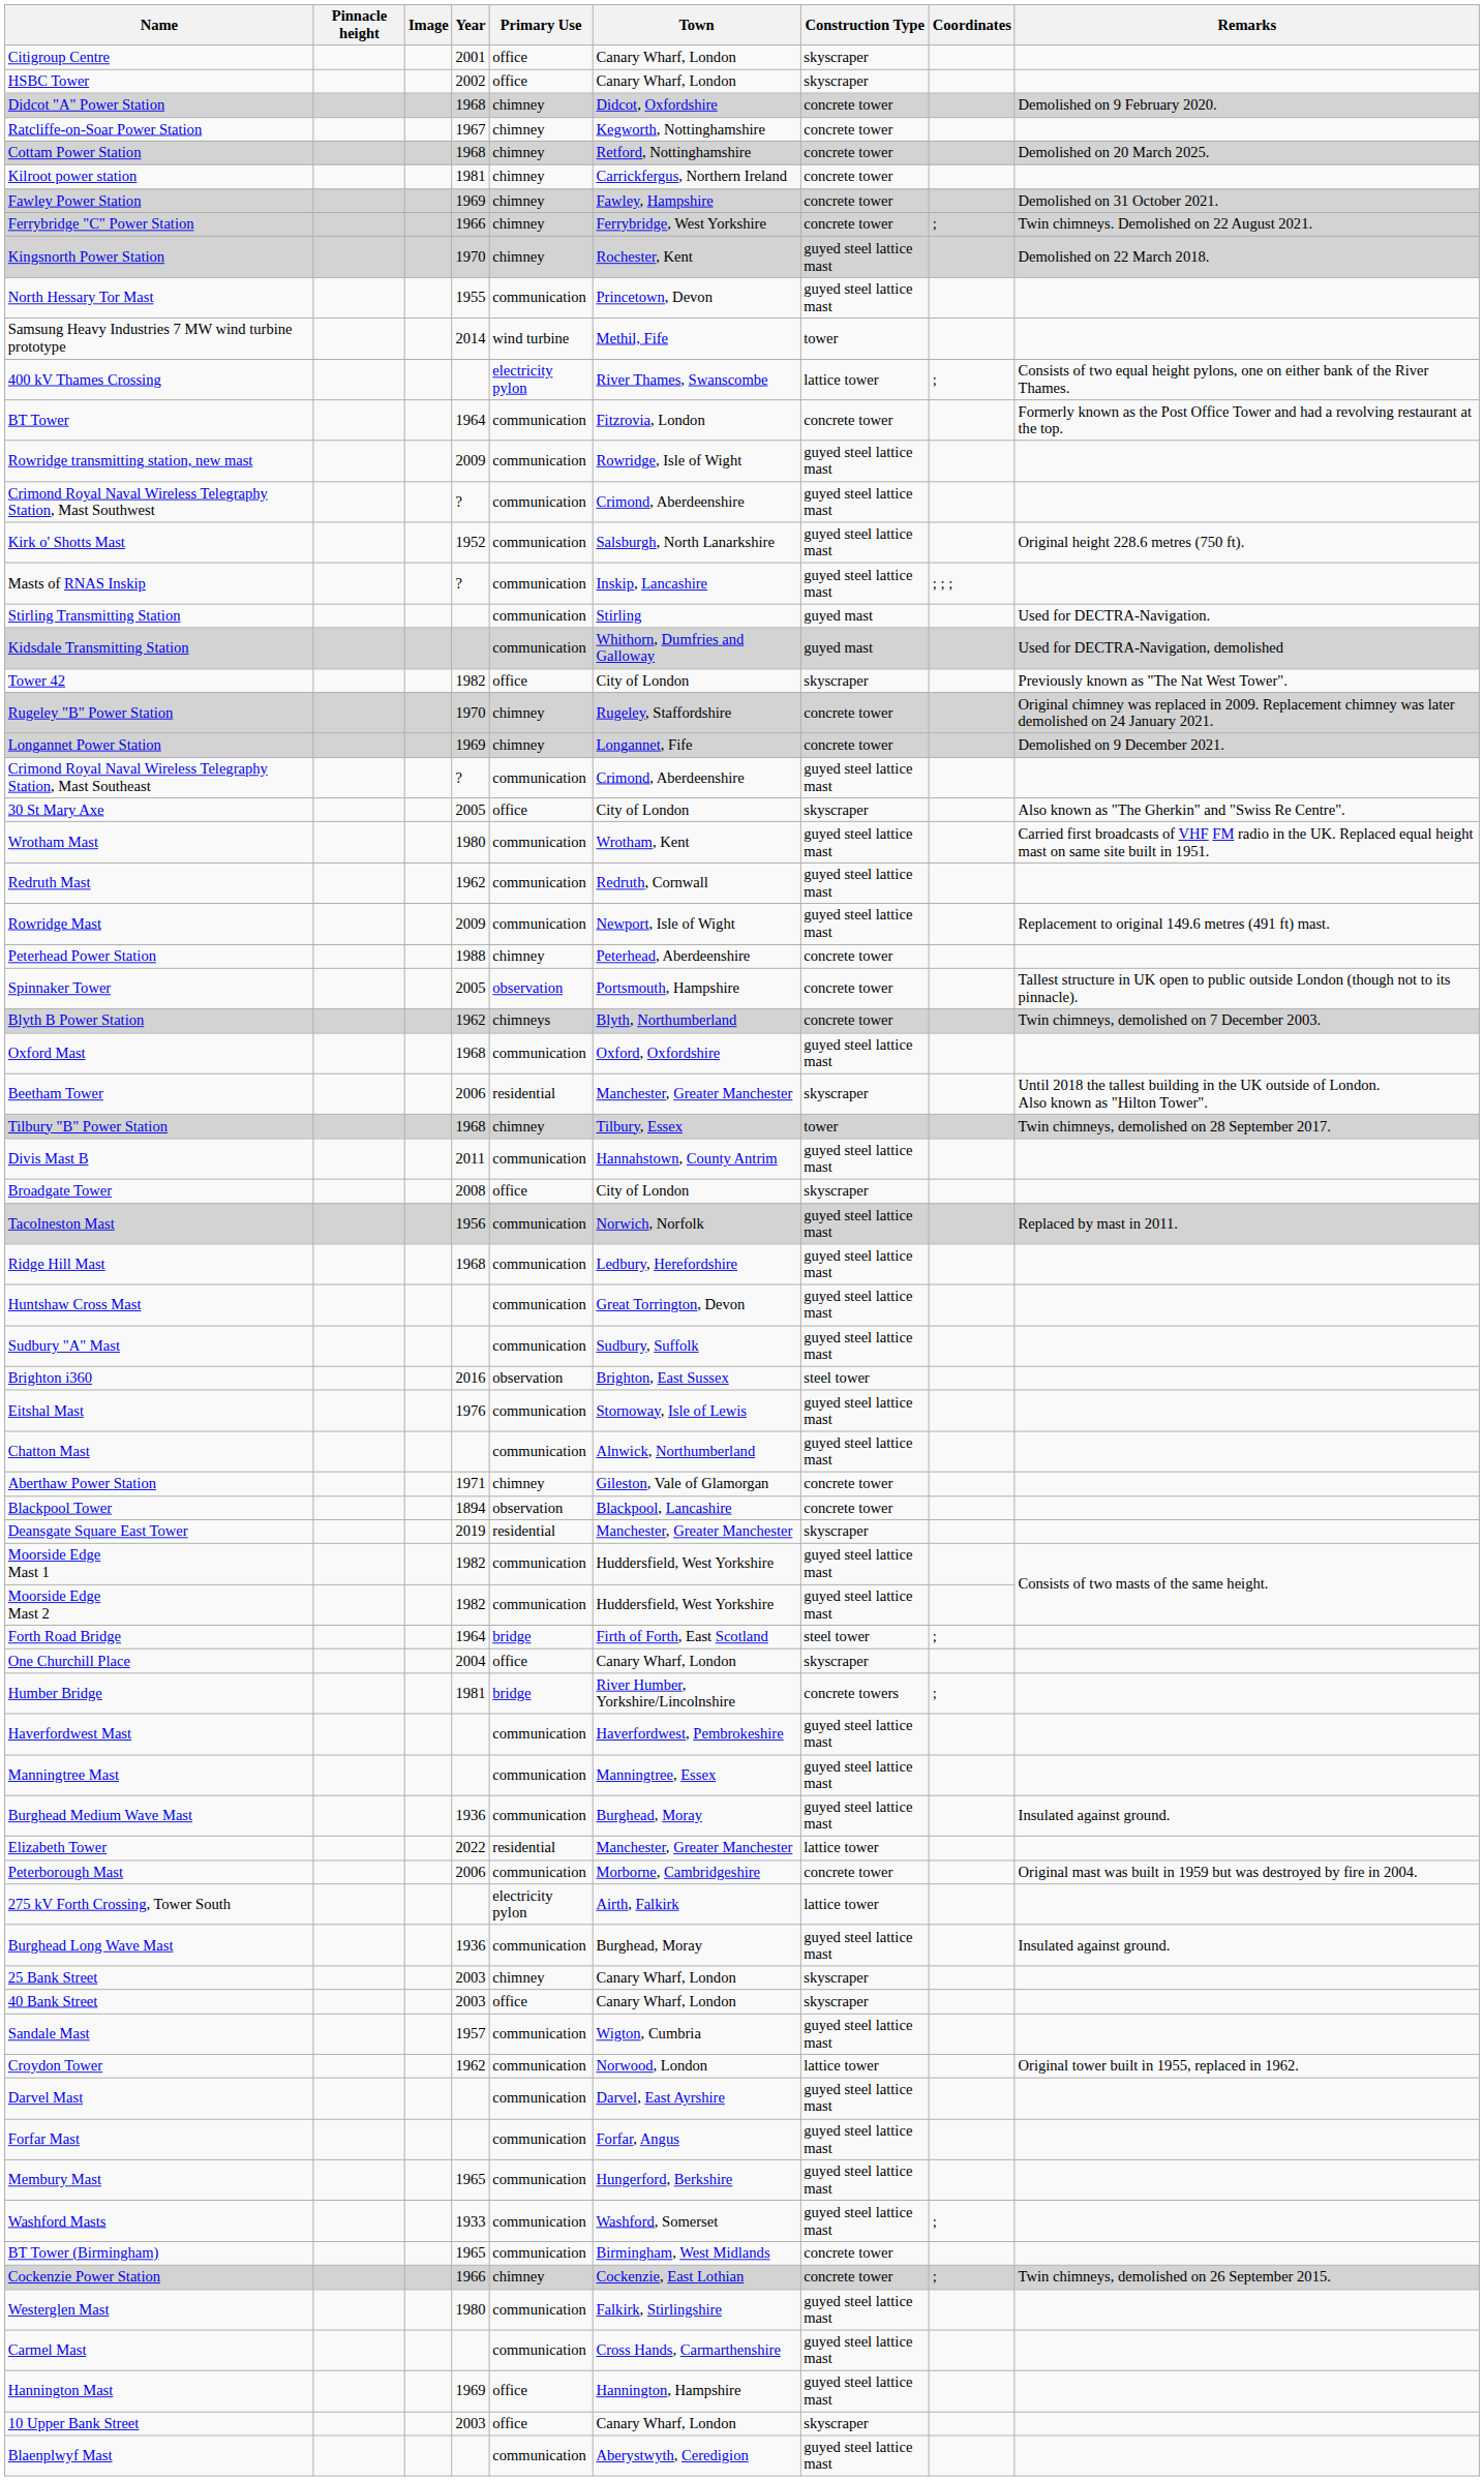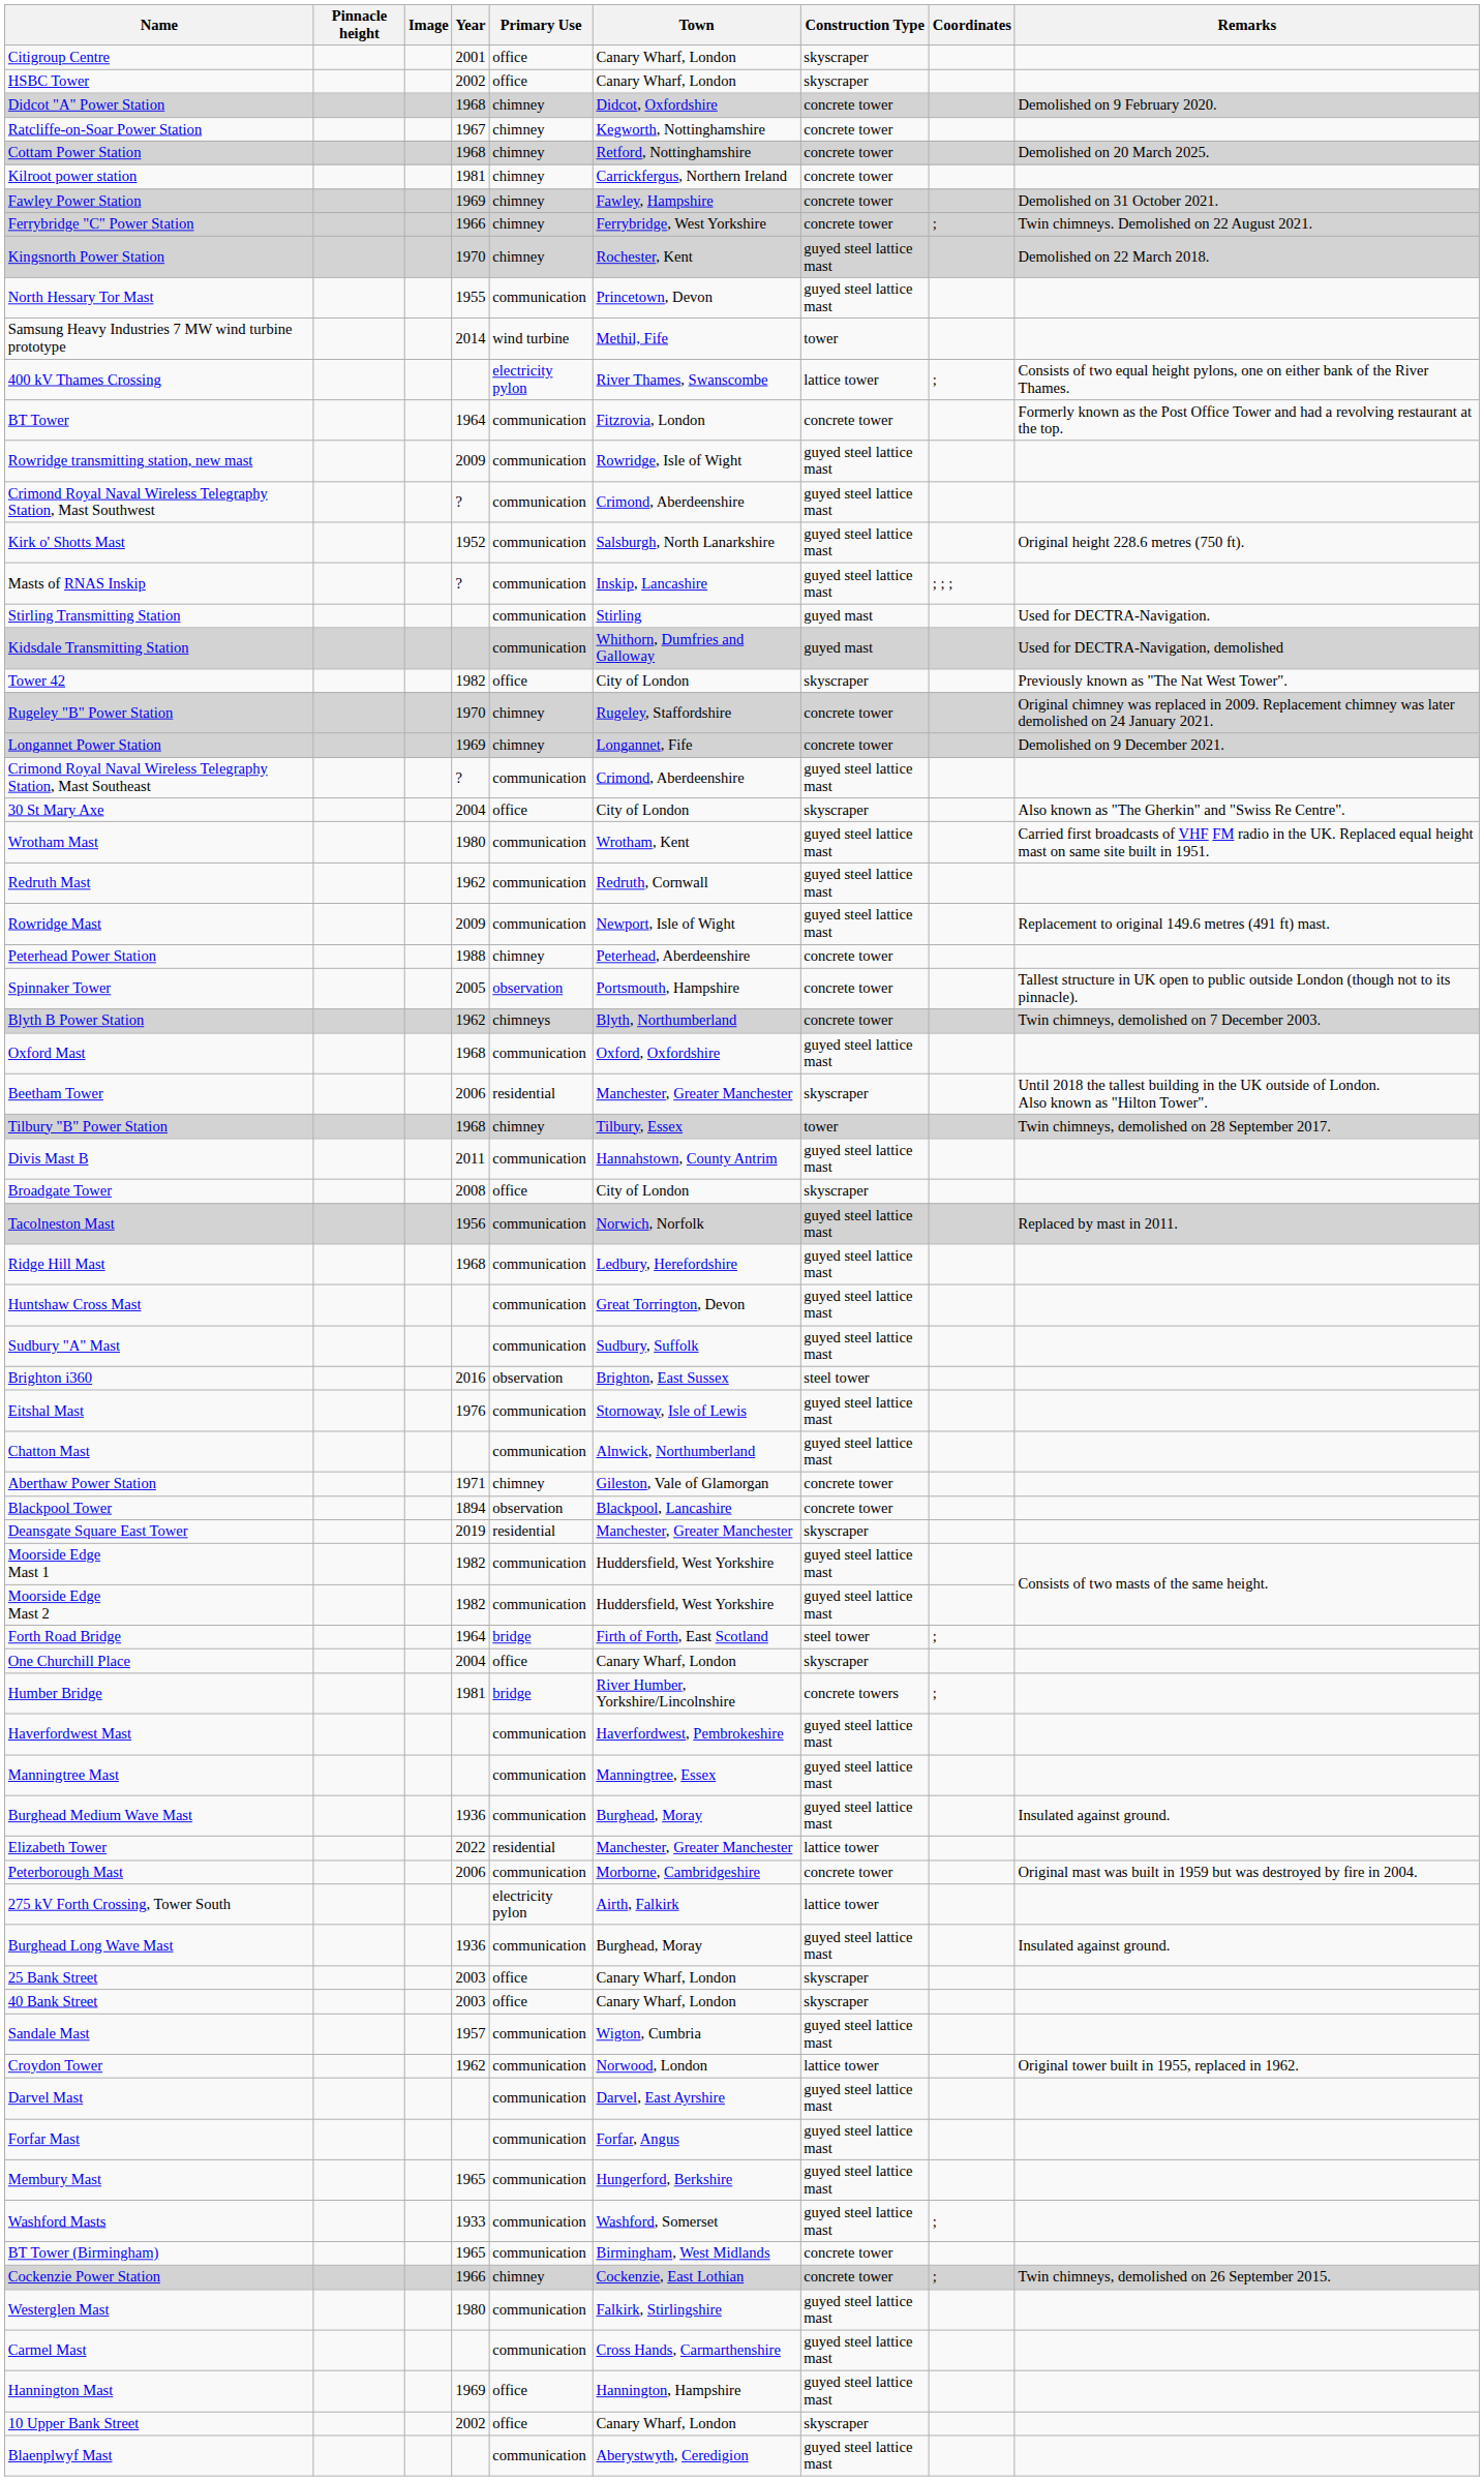30 St Mary Axe | Year: 2005 -> 2004
25 Bank Street | Primary Use: chimney -> office
10 Upper Bank Street | Year: 2003 -> 2002
